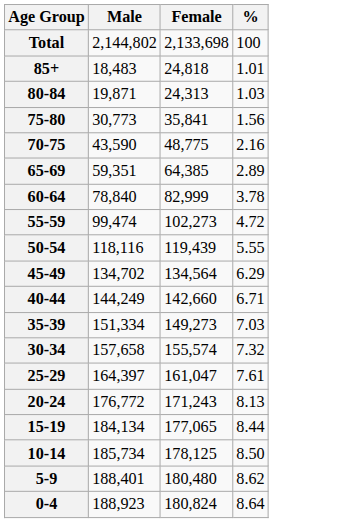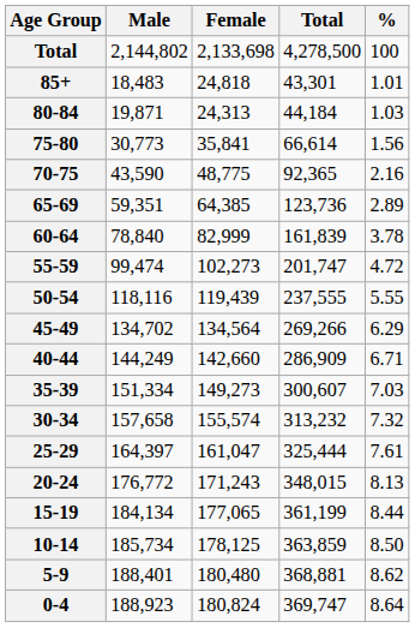+ column: Total | 4,278,500 | 43,301 | 44,184 | 66,614 | 92,365 | 123,736 | 161,839 | 201,747 | 237,555 | 269,266 | 286,909 | 300,607 | 313,232 | 325,444 | 348,015 | 361,199 | 363,859 | 368,881 | 369,747
